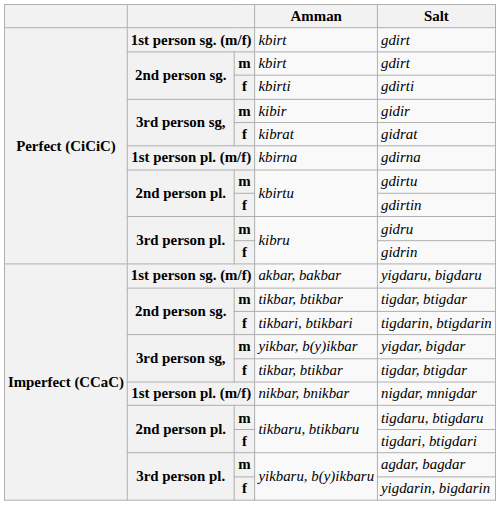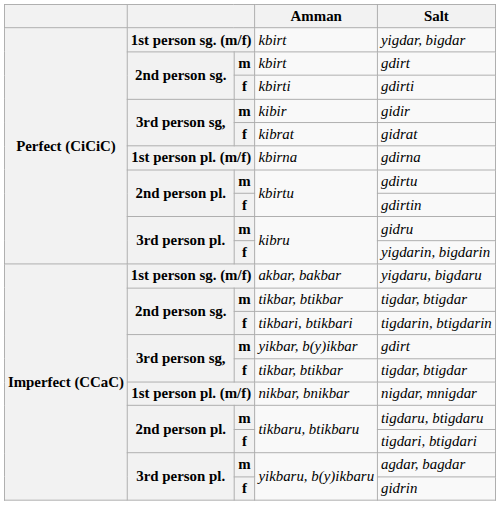1st person sg. (m/f) / kbirt | Salt: gdirt -> yigdar, bigdar
f / kibru | Salt: gidrin -> yigdarin, bigdarin
yikbar, b(y)ikbar | Salt: yigdar, bigdar -> gdirt
f / yikbaru, b(y)ikbaru | Salt: yigdarin, bigdarin -> gidrin
